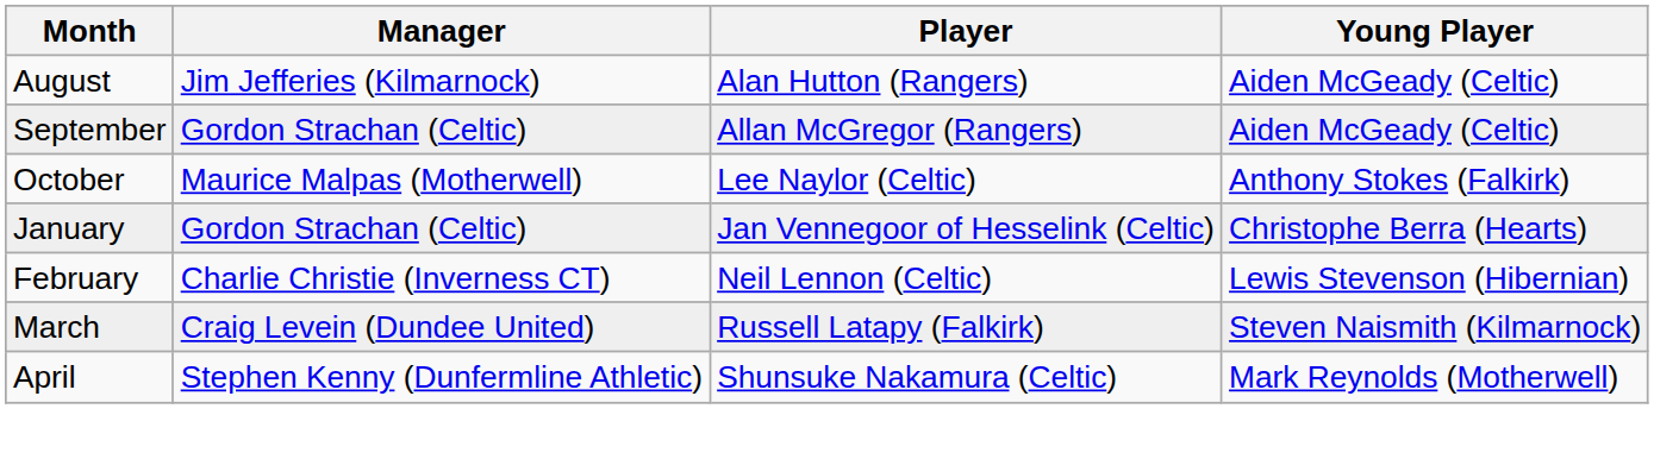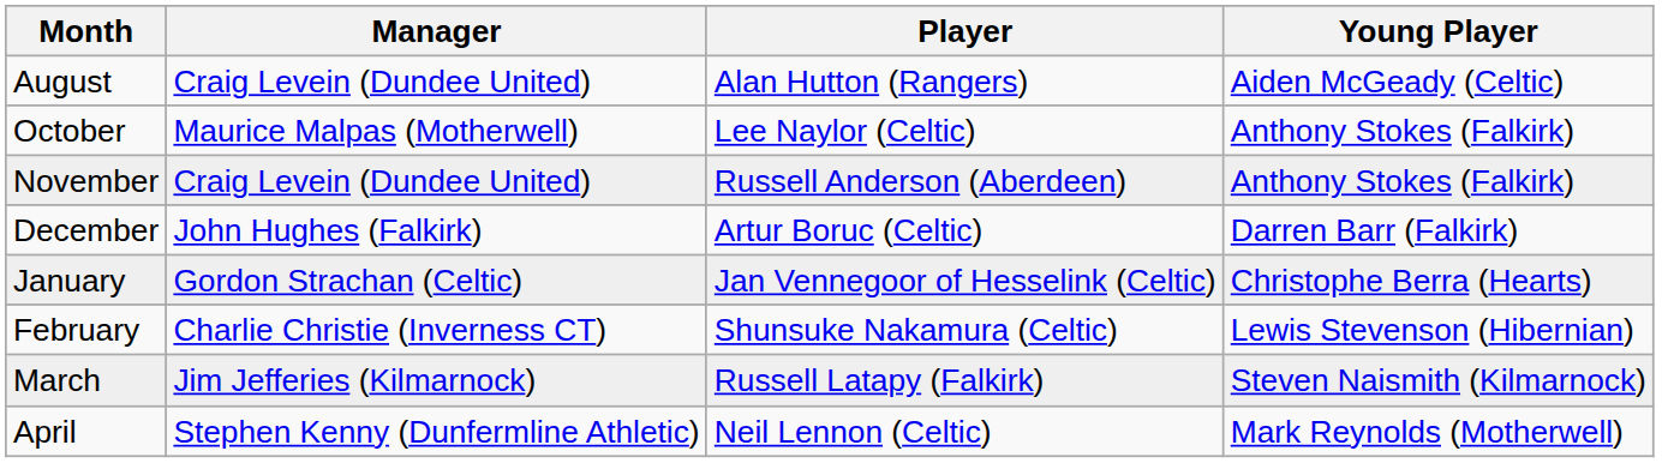August | Manager: Jim Jefferies (Kilmarnock) -> Craig Levein (Dundee United)
- row: September | Gordon Strachan (Celtic) | Allan McGregor (Rangers) | Aiden McGeady (Celtic)
+ row: November | Craig Levein (Dundee United) | Russell Anderson (Aberdeen) | Anthony Stokes (Falkirk)
+ row: December | John Hughes (Falkirk) | Artur Boruc (Celtic) | Darren Barr (Falkirk)
February | Player: Neil Lennon (Celtic) -> Shunsuke Nakamura (Celtic)
March | Manager: Craig Levein (Dundee United) -> Jim Jefferies (Kilmarnock)
April | Player: Shunsuke Nakamura (Celtic) -> Neil Lennon (Celtic)
